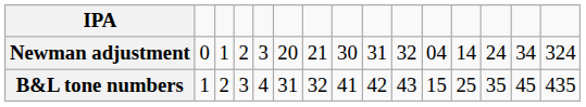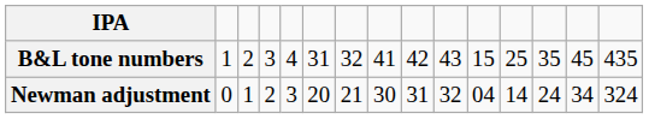rows swapped: B&L tone numbers <-> Newman adjustment
